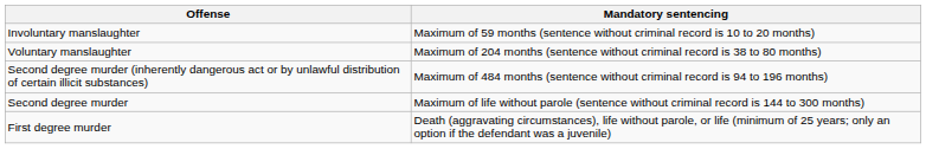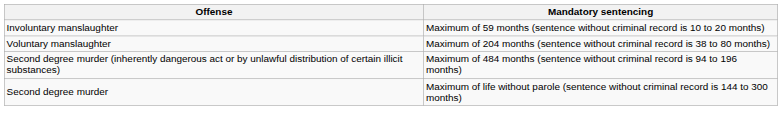- row: First degree murder | Death (aggravating circumstances), life without parole, or life (minimum of 25 years; only an option if the defendant was a juvenile)
